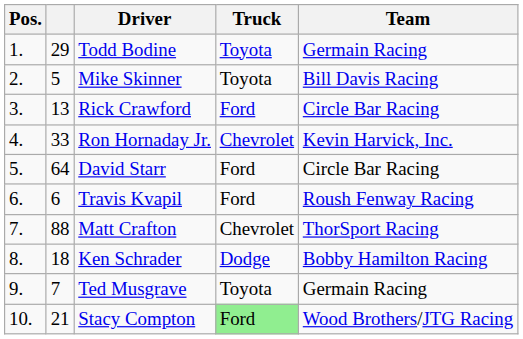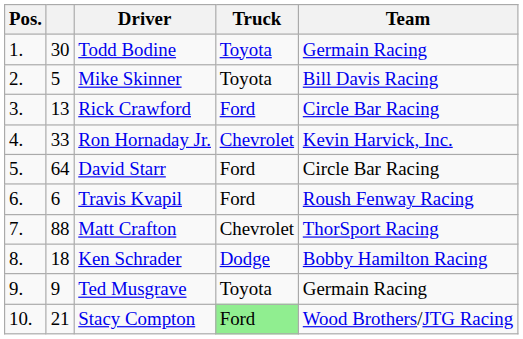Todd Bodine | column 2: 29 -> 30
Ted Musgrave | column 2: 7 -> 9
